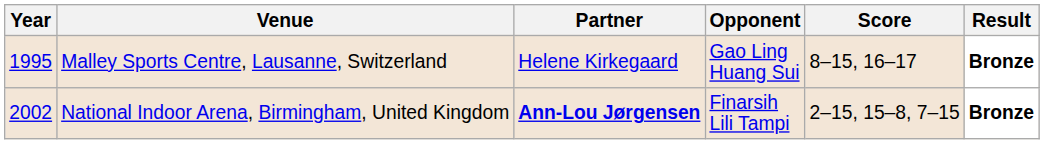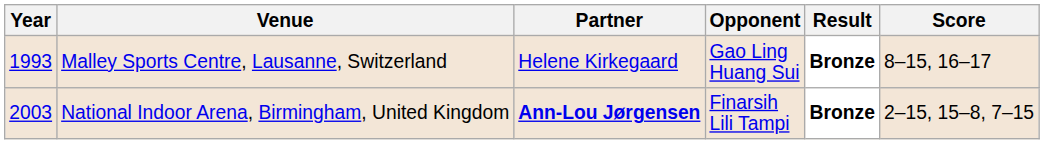columns swapped: Score <-> Result
Malley Sports Centre, Lausanne, Switzerland | Year: 1995 -> 1993
National Indoor Arena, Birmingham, United Kingdom | Year: 2002 -> 2003
